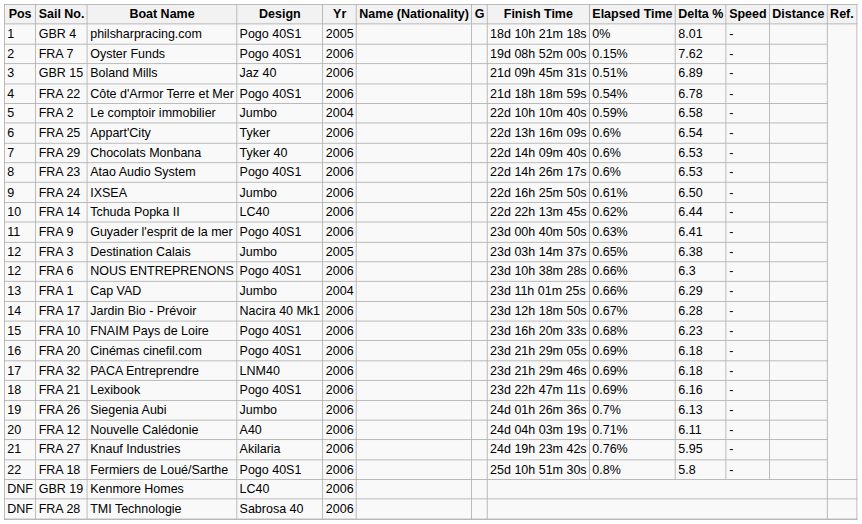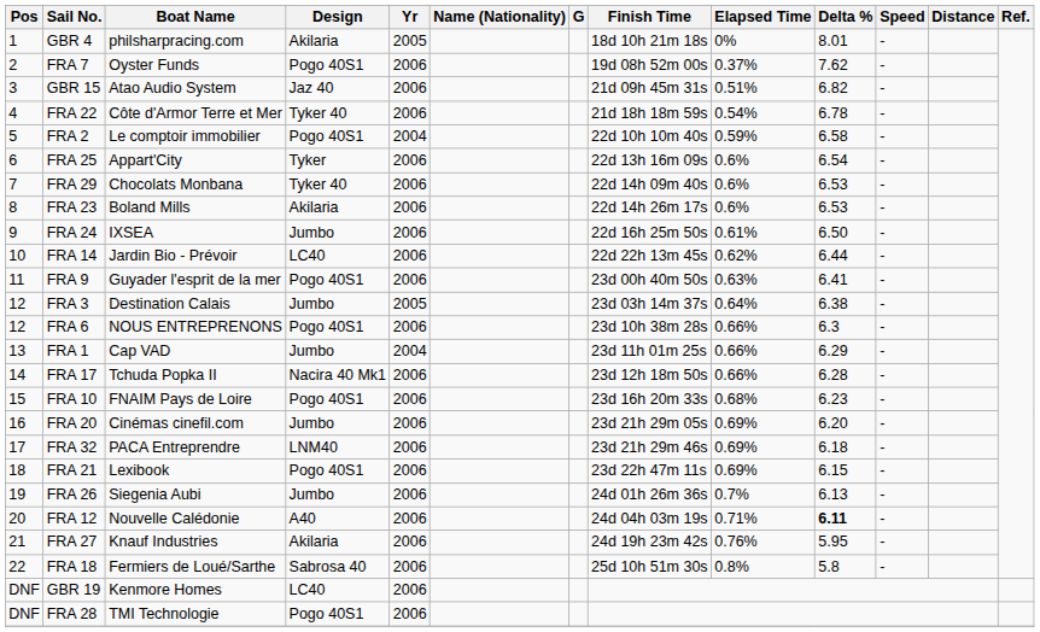GBR 4 | Design: Pogo 40S1 -> Akilaria
FRA 7 | Elapsed Time: 0.15% -> 0.37%
GBR 15 | Boat Name: Boland Mills -> Atao Audio System
GBR 15 | Delta %: 6.89 -> 6.82
FRA 22 | Design: Pogo 40S1 -> Tyker 40
FRA 2 | Design: Jumbo -> Pogo 40S1
FRA 23 | Boat Name: Atao Audio System -> Boland Mills
FRA 23 | Design: Pogo 40S1 -> Akilaria
FRA 14 | Boat Name: Tchuda Popka II -> Jardin Bio - Prévoir
FRA 3 | Elapsed Time: 0.65% -> 0.64%
FRA 17 | Boat Name: Jardin Bio - Prévoir -> Tchuda Popka II
FRA 17 | Elapsed Time: 0.67% -> 0.66%
FRA 20 | Design: Pogo 40S1 -> Jumbo
FRA 20 | Delta %: 6.18 -> 6.20
FRA 21 | Delta %: 6.16 -> 6.15
FRA 12 | Delta %: normal -> bold
FRA 18 | Design: Pogo 40S1 -> Sabrosa 40
FRA 28 | Design: Sabrosa 40 -> Pogo 40S1
